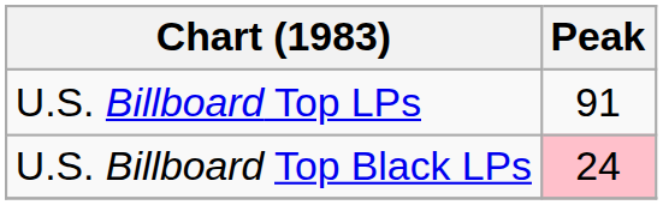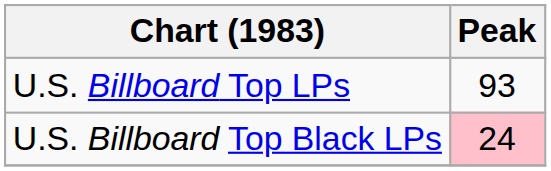U.S. Billboard Top LPs | Peak: 91 -> 93
